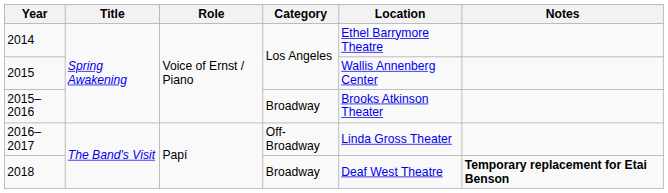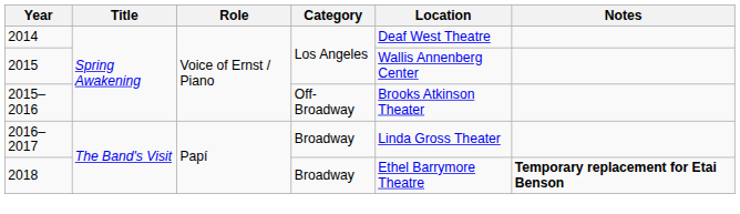2014 | Location: Ethel Barrymore Theatre -> Deaf West Theatre
2015–2016 | Category: Broadway -> Off-Broadway
2016–2017 | Category: Off-Broadway -> Broadway
2018 | Location: Deaf West Theatre -> Ethel Barrymore Theatre
